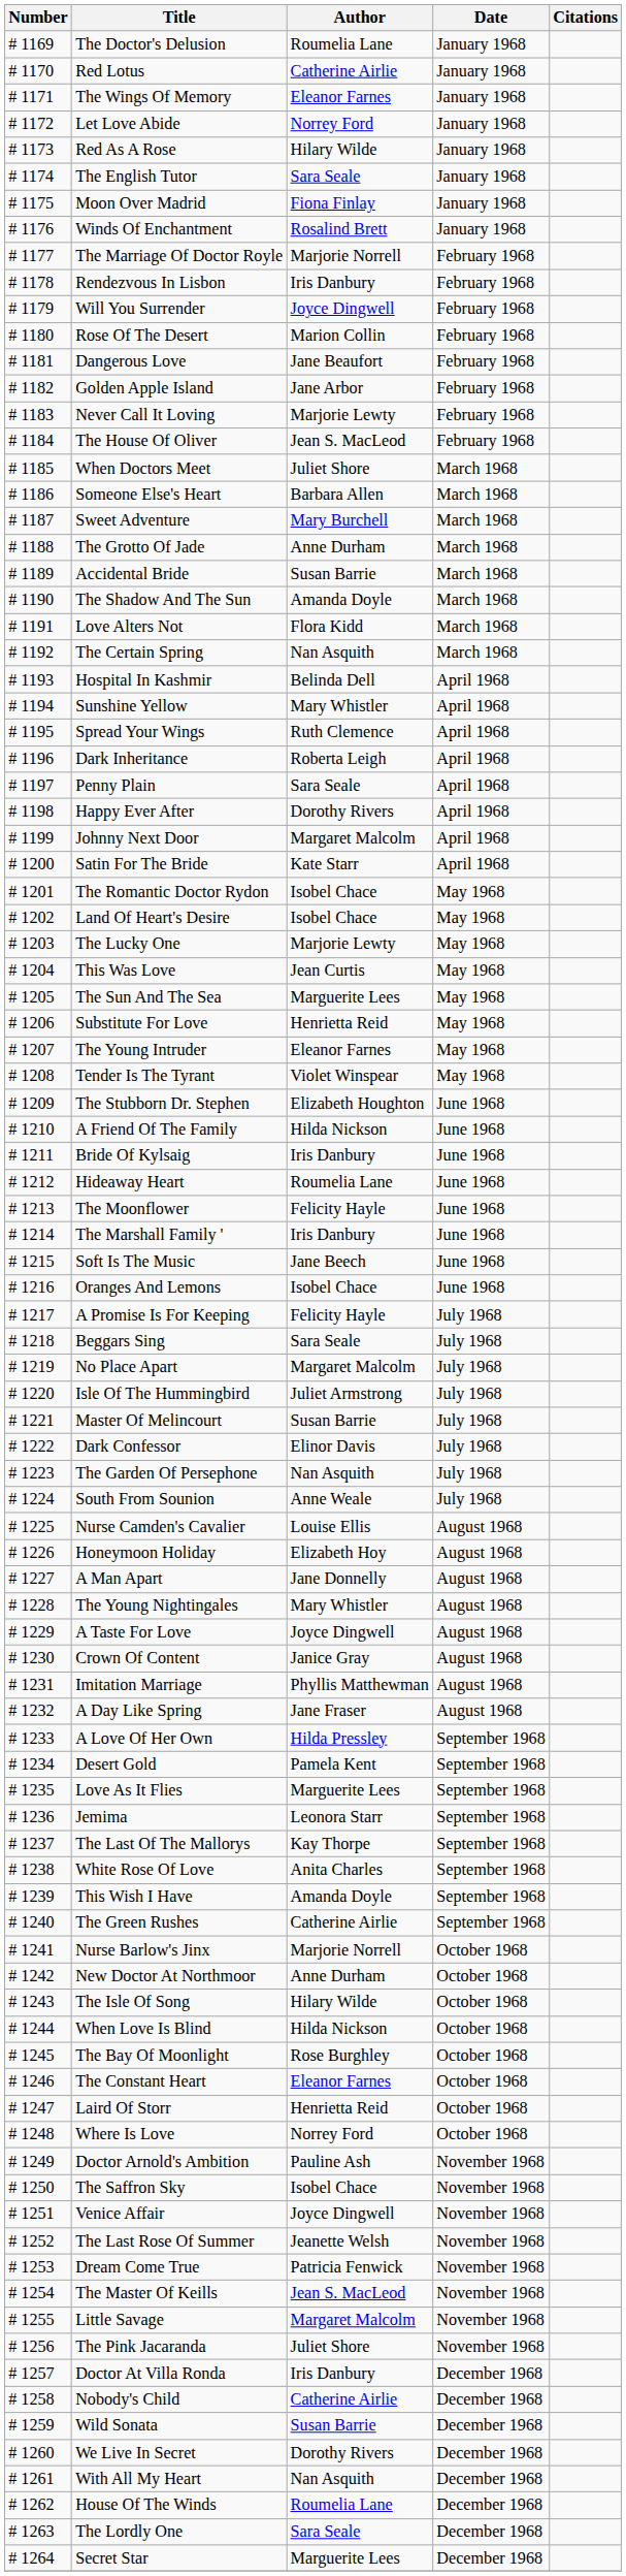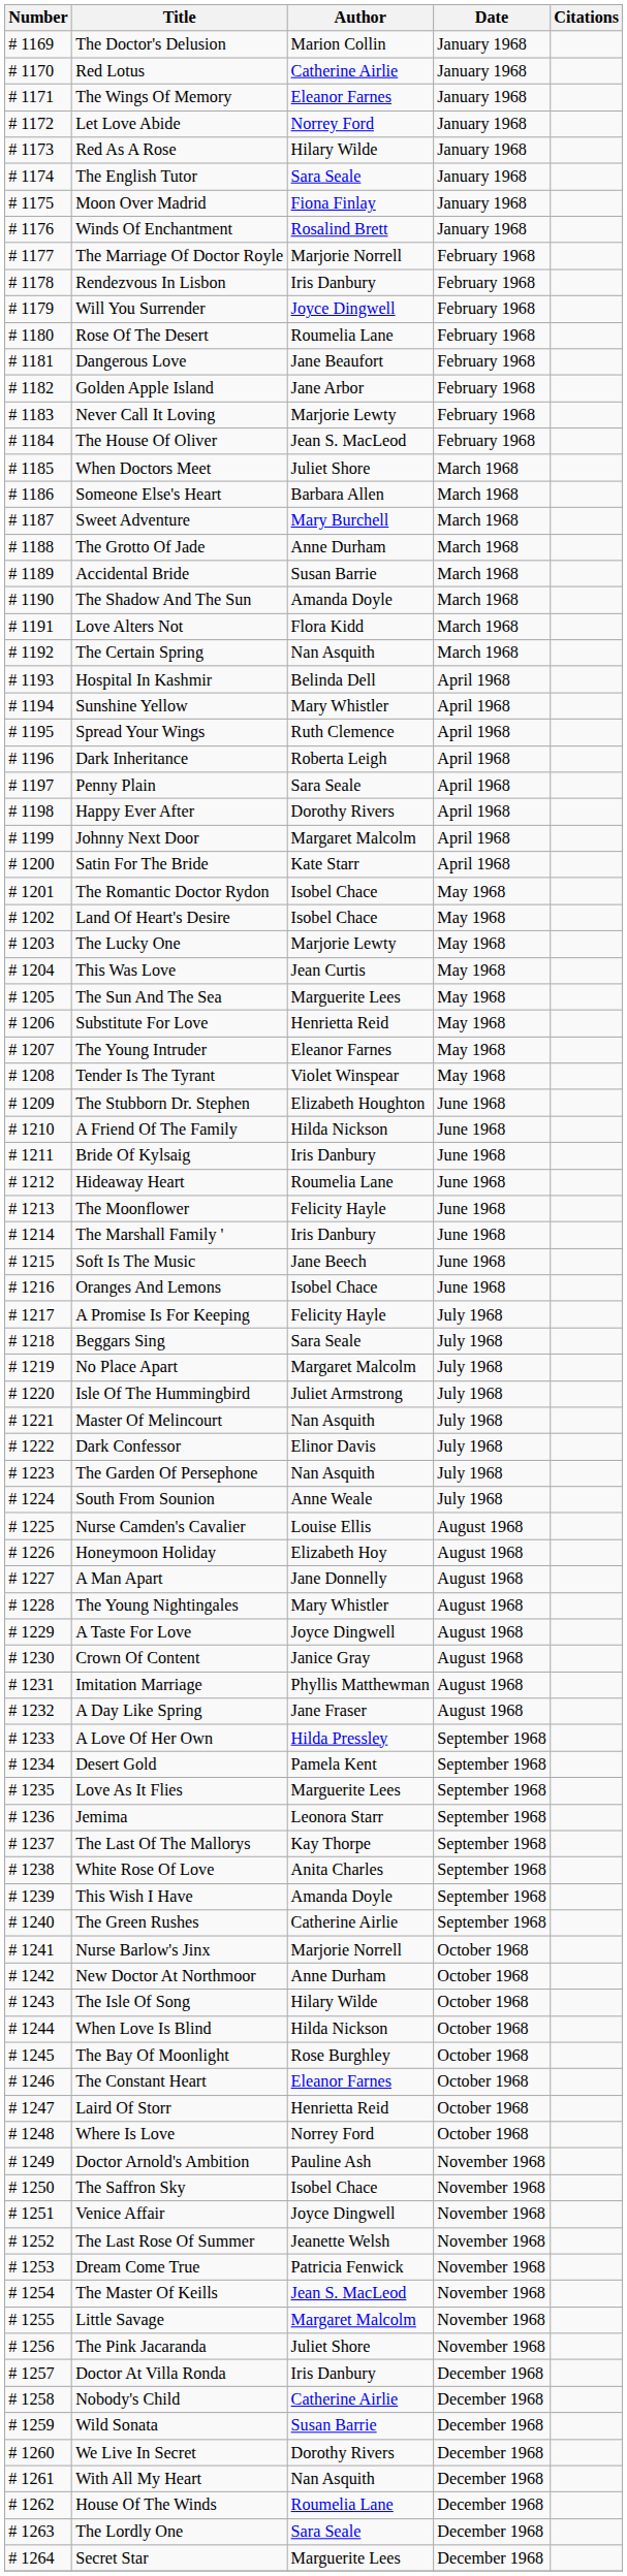The Doctor's Delusion | Author: Roumelia Lane -> Marion Collin
Rose Of The Desert | Author: Marion Collin -> Roumelia Lane
Master Of Melincourt | Author: Susan Barrie -> Nan Asquith
